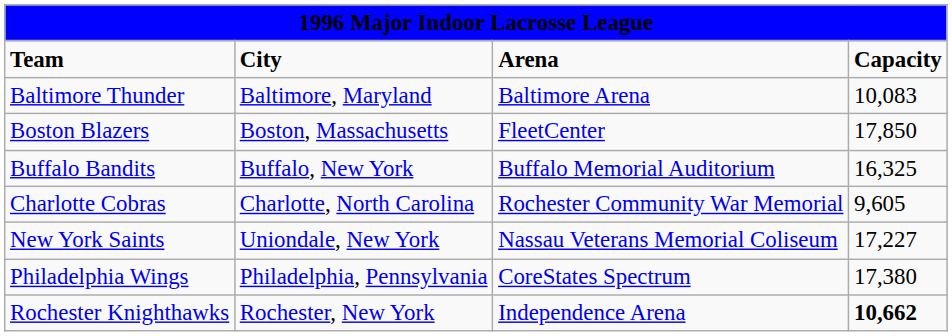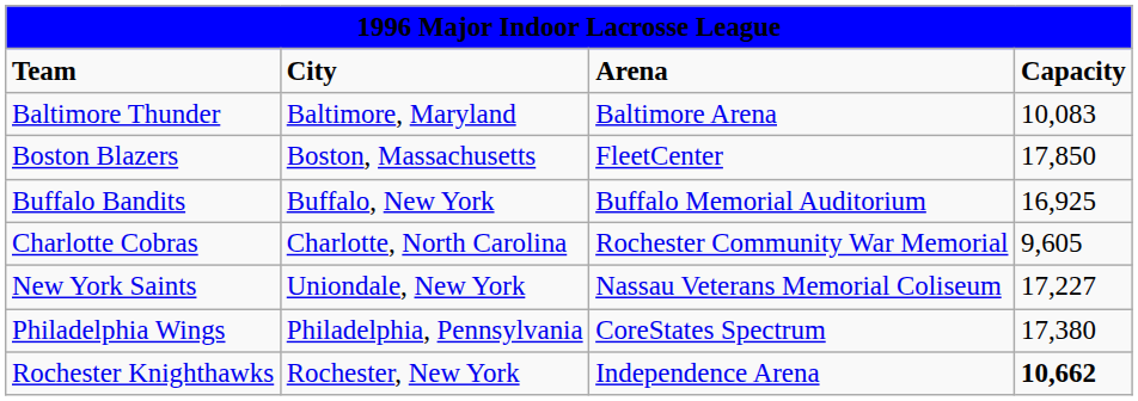Buffalo Bandits | column 4: 16,325 -> 16,925
